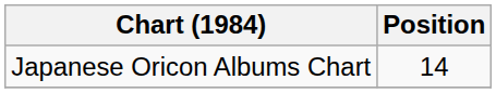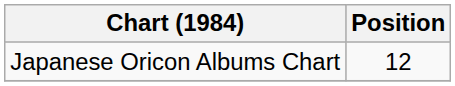Japanese Oricon Albums Chart | Position: 14 -> 12
